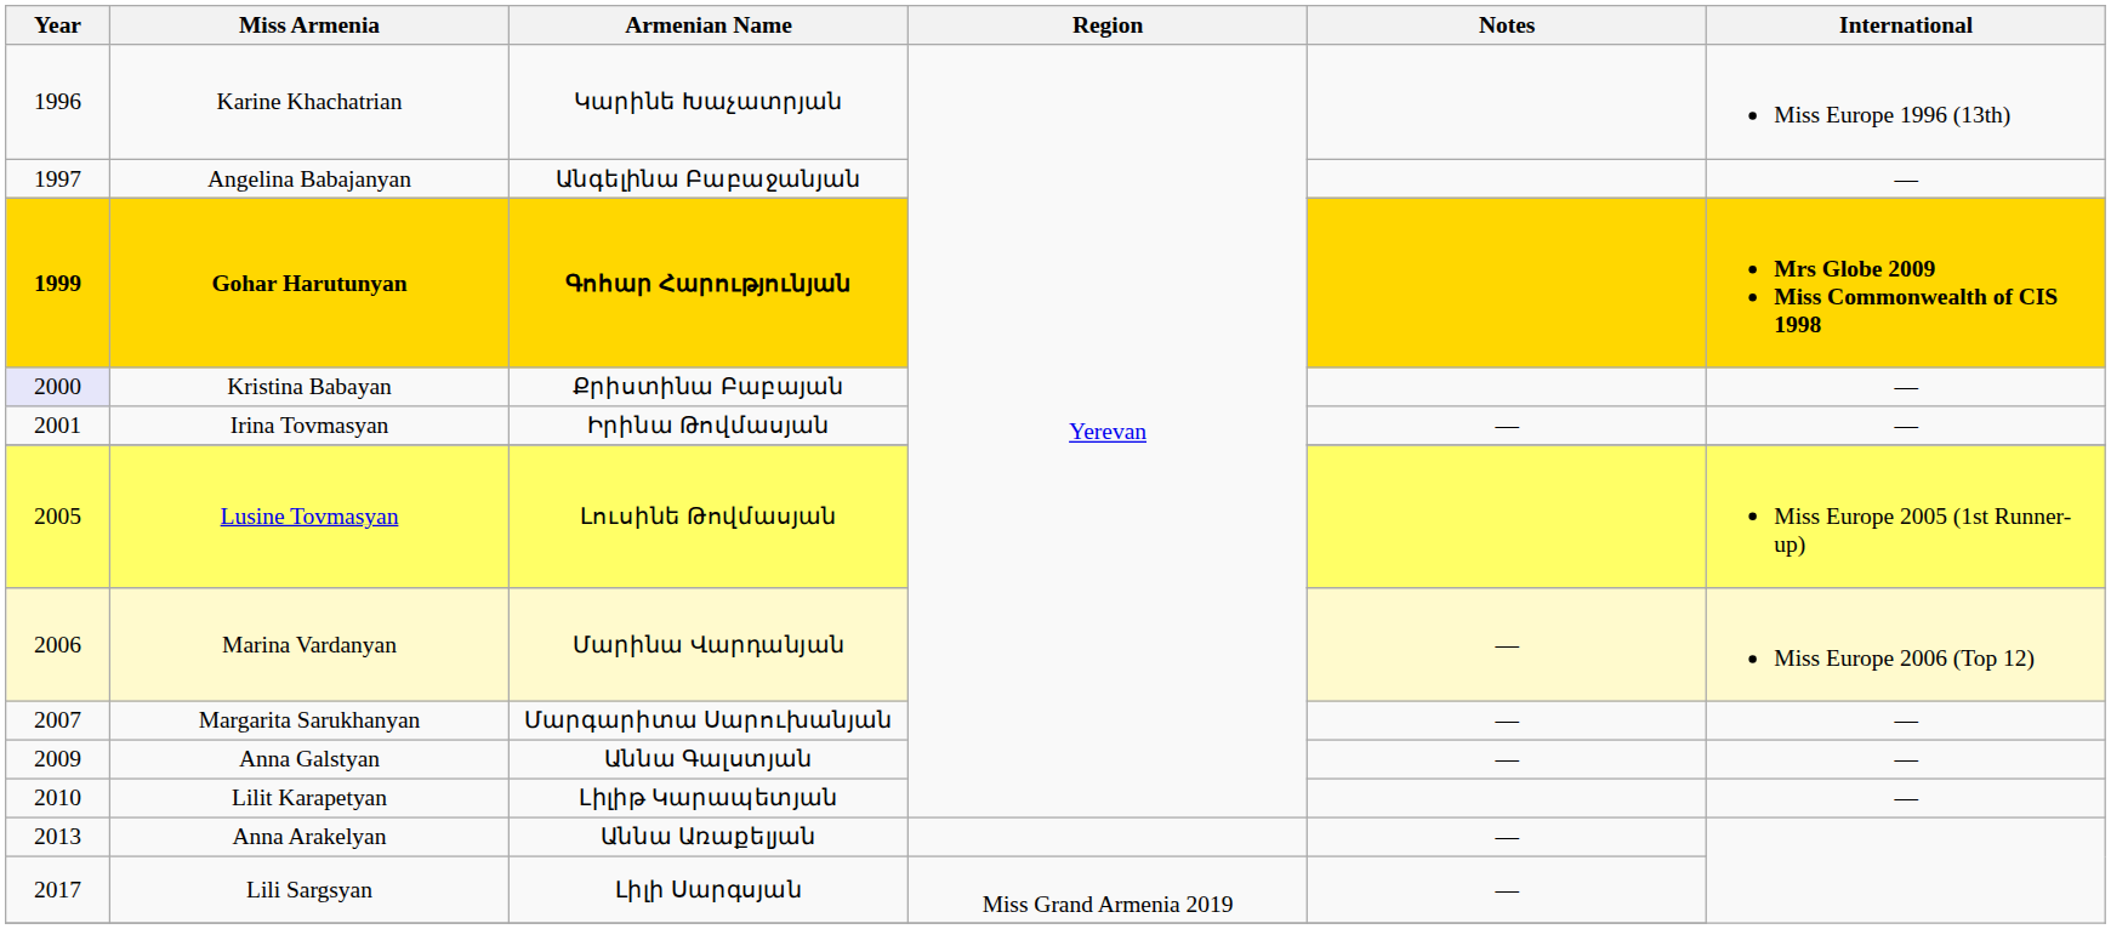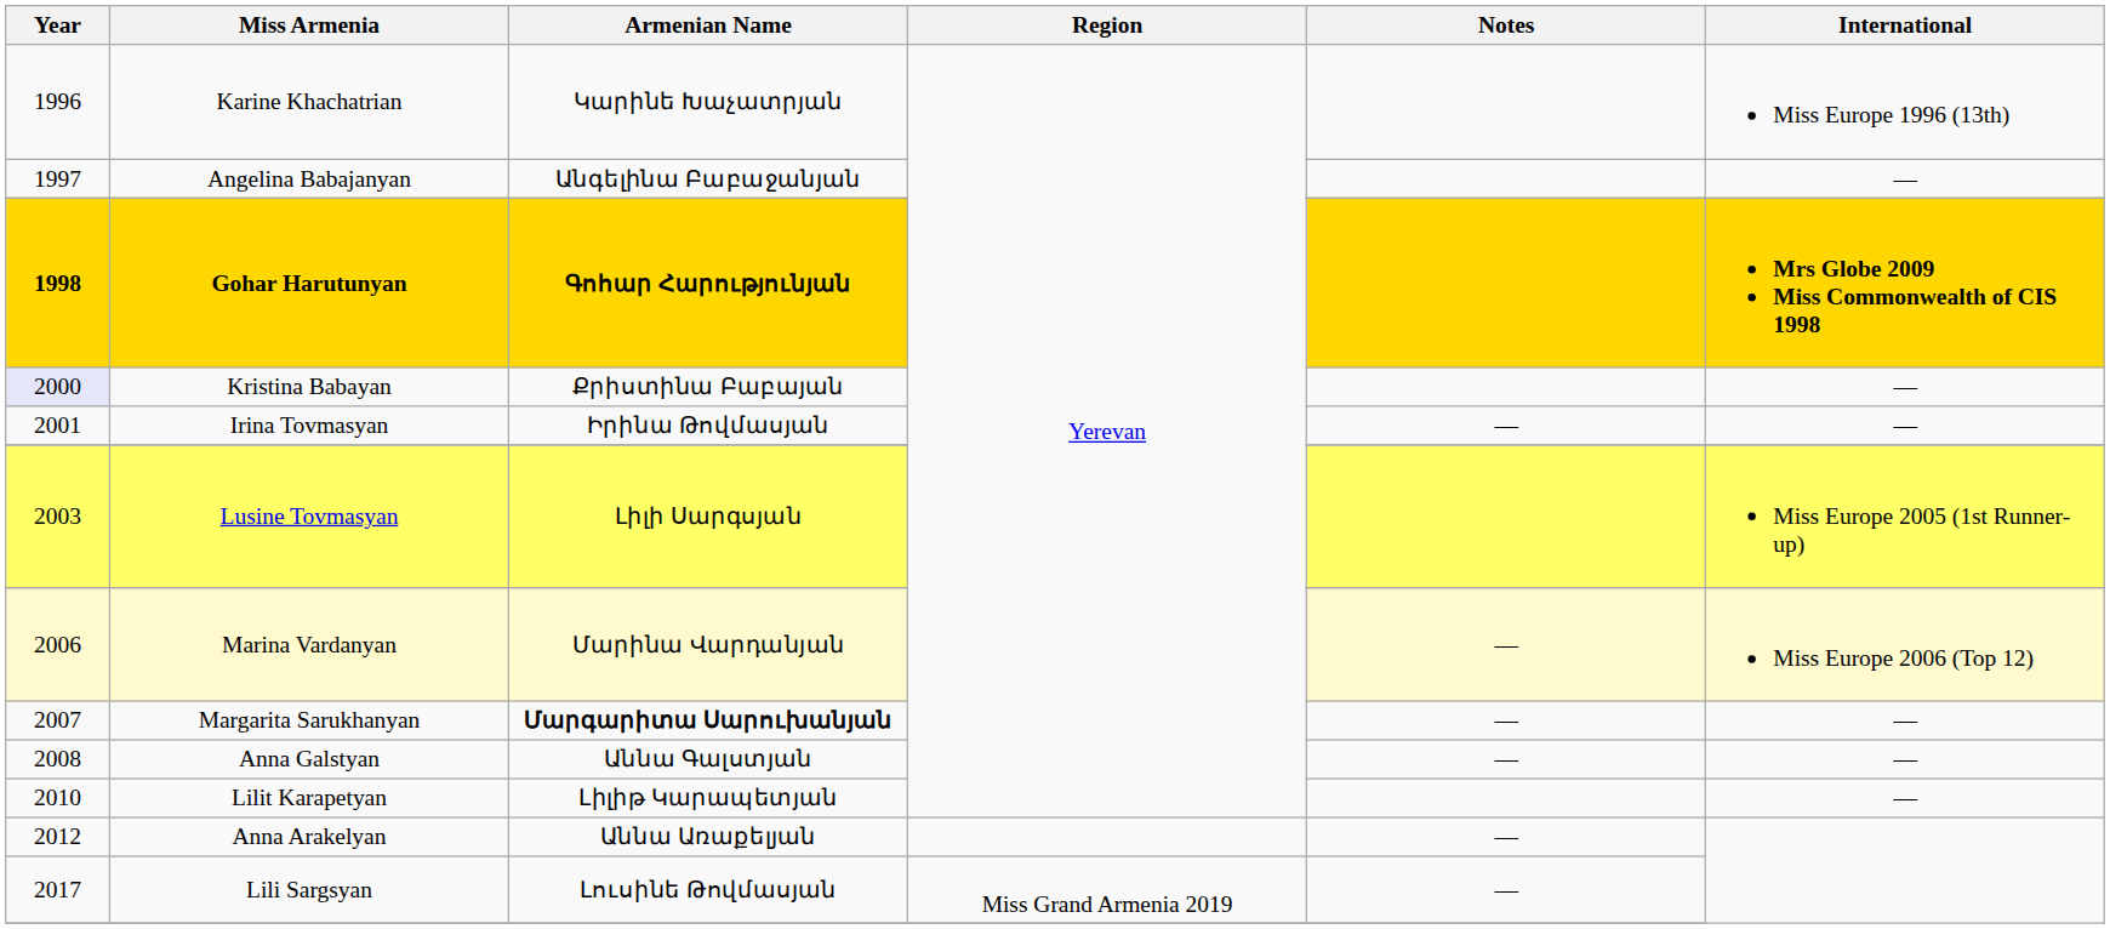Gohar Harutunyan | Year: 1999 -> 1998
Lusine Tovmasyan | Year: 2005 -> 2003
Lusine Tovmasyan | Armenian Name: Լուսինե Թովմասյան -> Լիլի Սարգսյան
Margarita Sarukhanyan | Armenian Name: normal -> bold
Anna Galstyan | Year: 2009 -> 2008
Anna Arakelyan | Year: 2013 -> 2012
Lili Sargsyan | Armenian Name: Լիլի Սարգսյան -> Լուսինե Թովմասյան
